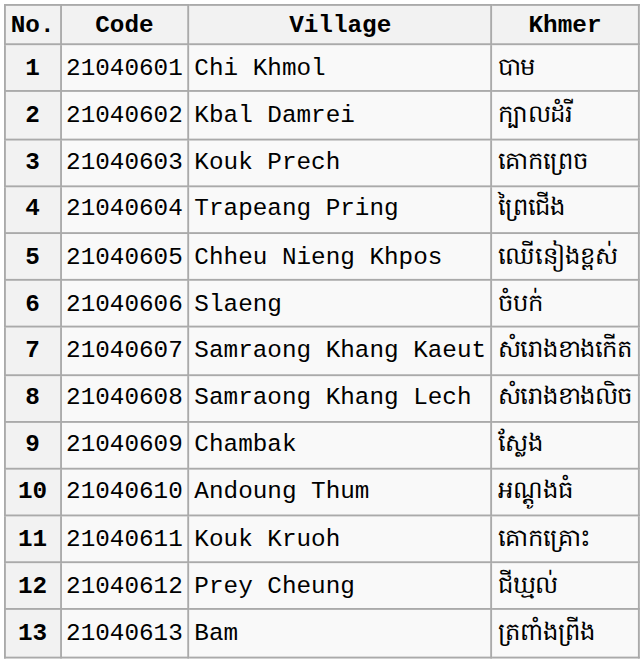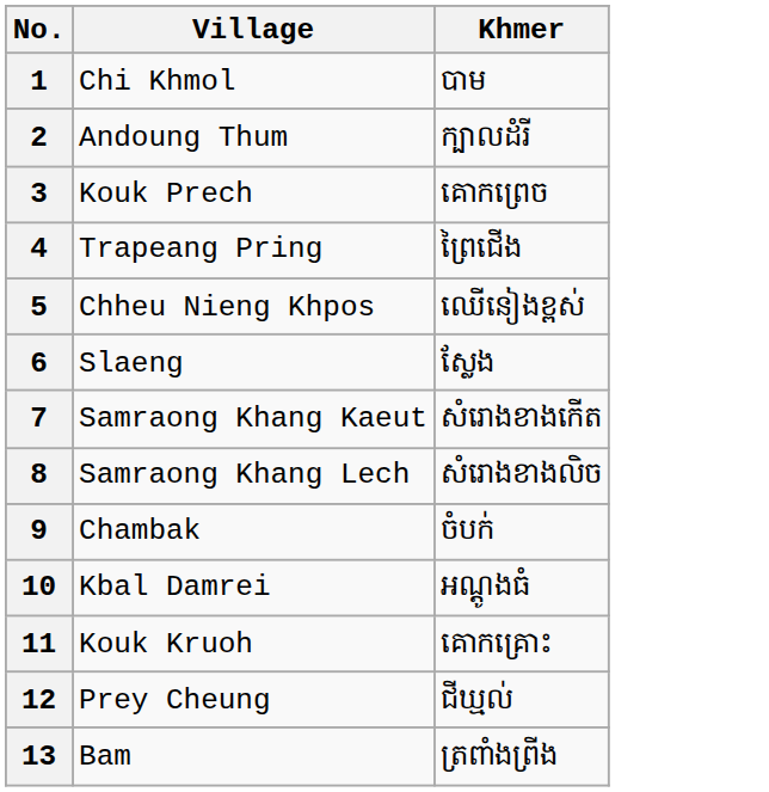- column: Code | 21040601 | 21040602 | 21040603 | 21040604 | 21040605 | 21040606 | 21040607 | 21040608 | 21040609 | 21040610 | 21040611 | 21040612 | 21040613
2 | Village: Kbal Damrei -> Andoung Thum
6 | Khmer: ចំបក់ -> ស្លែង
9 | Khmer: ស្លែង -> ចំបក់
10 | Village: Andoung Thum -> Kbal Damrei
